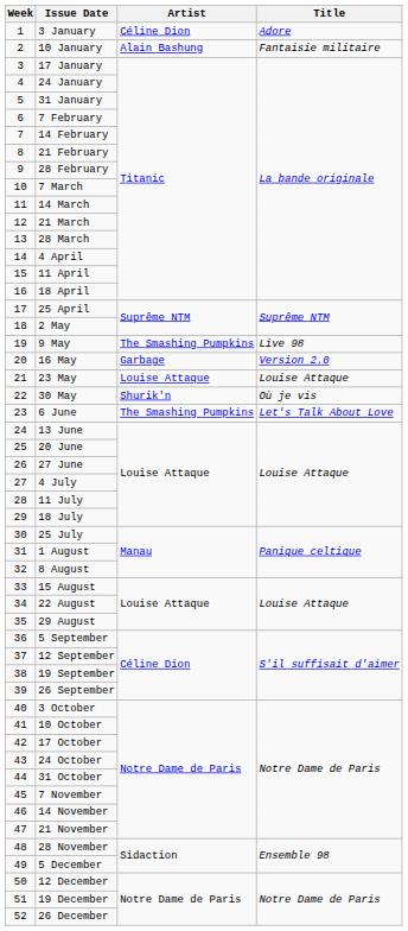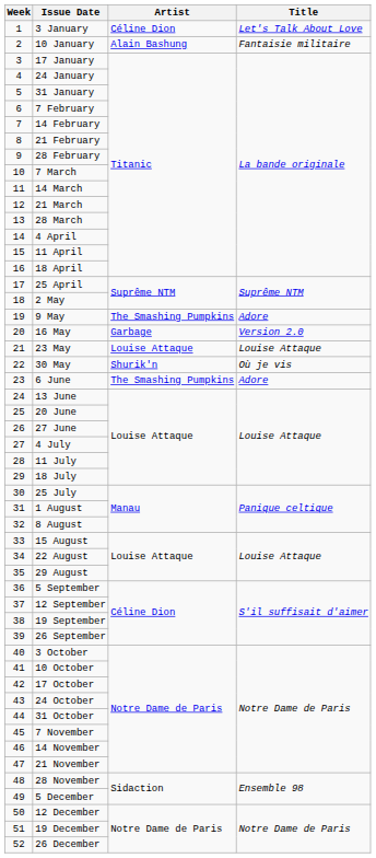3 January | Title: Adore -> Let's Talk About Love
9 May | Title: Live 98 -> Adore
6 June | Title: Let's Talk About Love -> Adore
